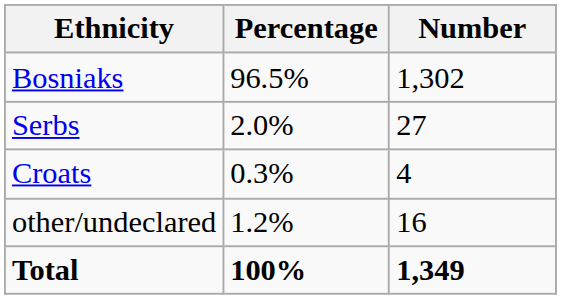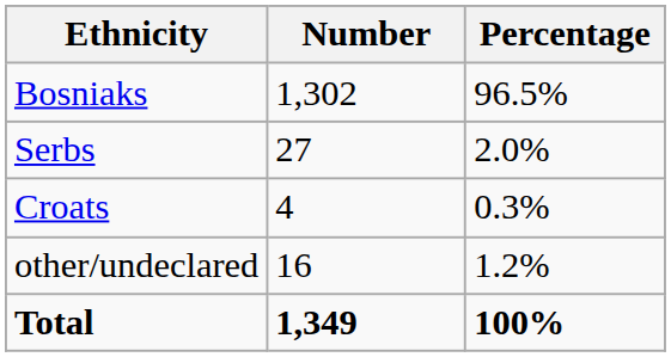columns swapped: Number <-> Percentage
